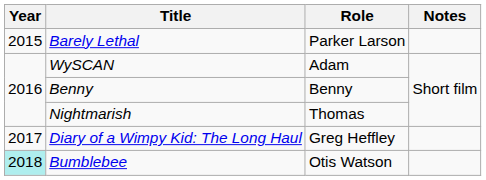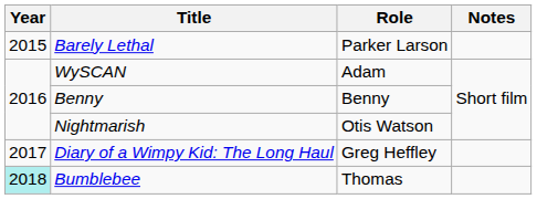Nightmarish | Role: Thomas -> Otis Watson
Bumblebee | Role: Otis Watson -> Thomas
